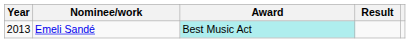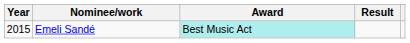Emeli Sandé | Year: 2013 -> 2015
